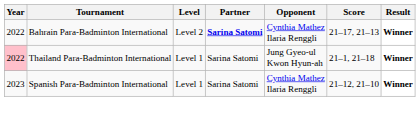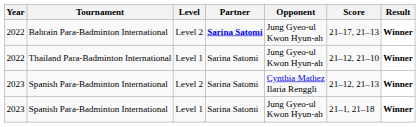Bahrain Para-Badminton International | Opponent: Cynthia Mathez Ilaria Renggli -> Jung Gyeo-ul Kwon Hyun-ah
Thailand Para-Badminton International | Year: pink background -> no background
Thailand Para-Badminton International | Score: 21–1, 21–18 -> 21–12, 21–10
+ row: 2023 | Spanish Para-Badminton International | Level 2 | Sarina Satomi | Cynthia Mathez Ilaria Renggli | 21–12, 21–13 | Winner
Spanish Para-Badminton International / Level 1 | Opponent: Cynthia Mathez Ilaria Renggli -> Jung Gyeo-ul Kwon Hyun-ah
Spanish Para-Badminton International / Level 1 | Score: 21–12, 21–10 -> 21–1, 21–18
